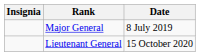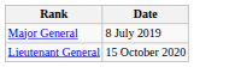- column: Insignia
